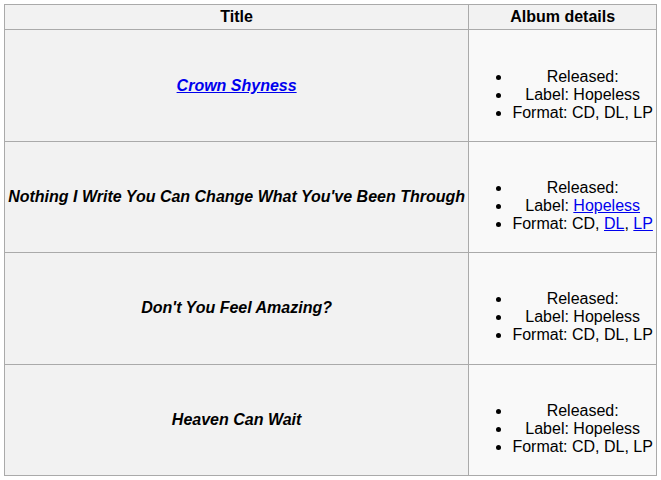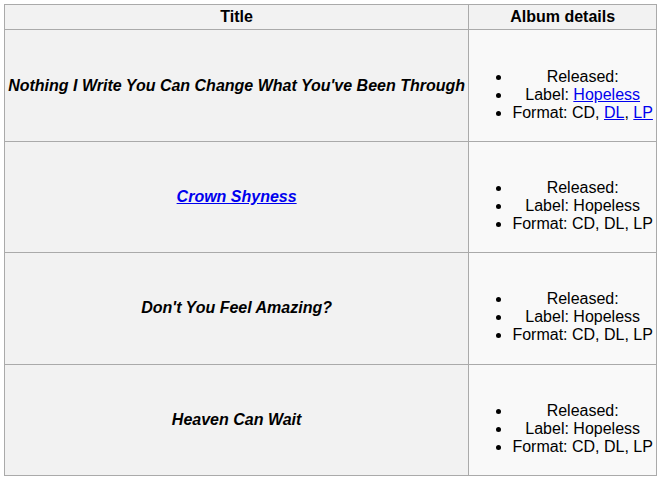rows swapped: Nothing I Write You Can Change What You've Been Through <-> Crown Shyness
